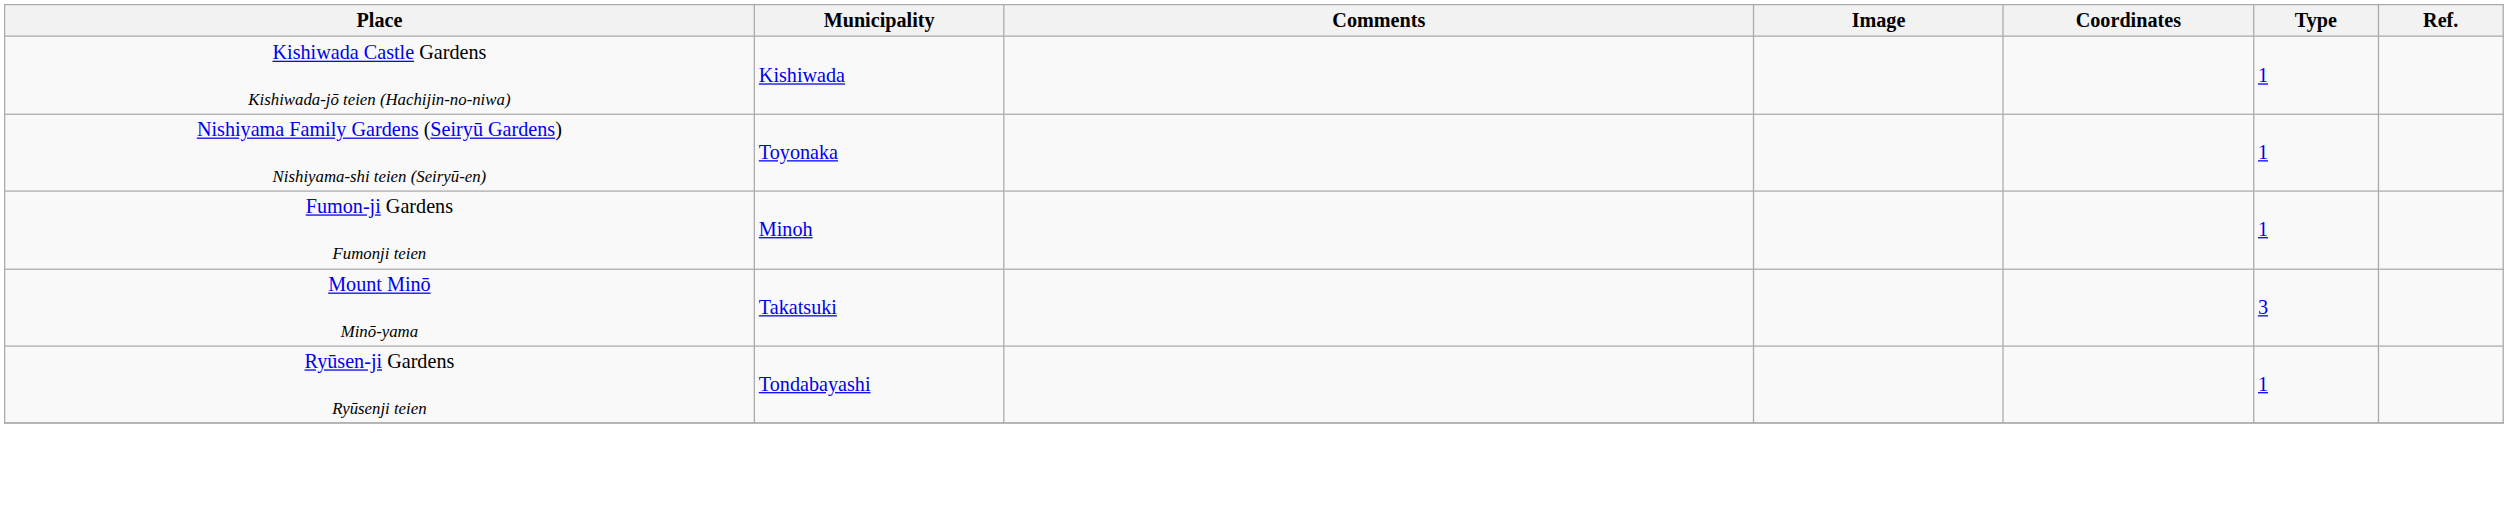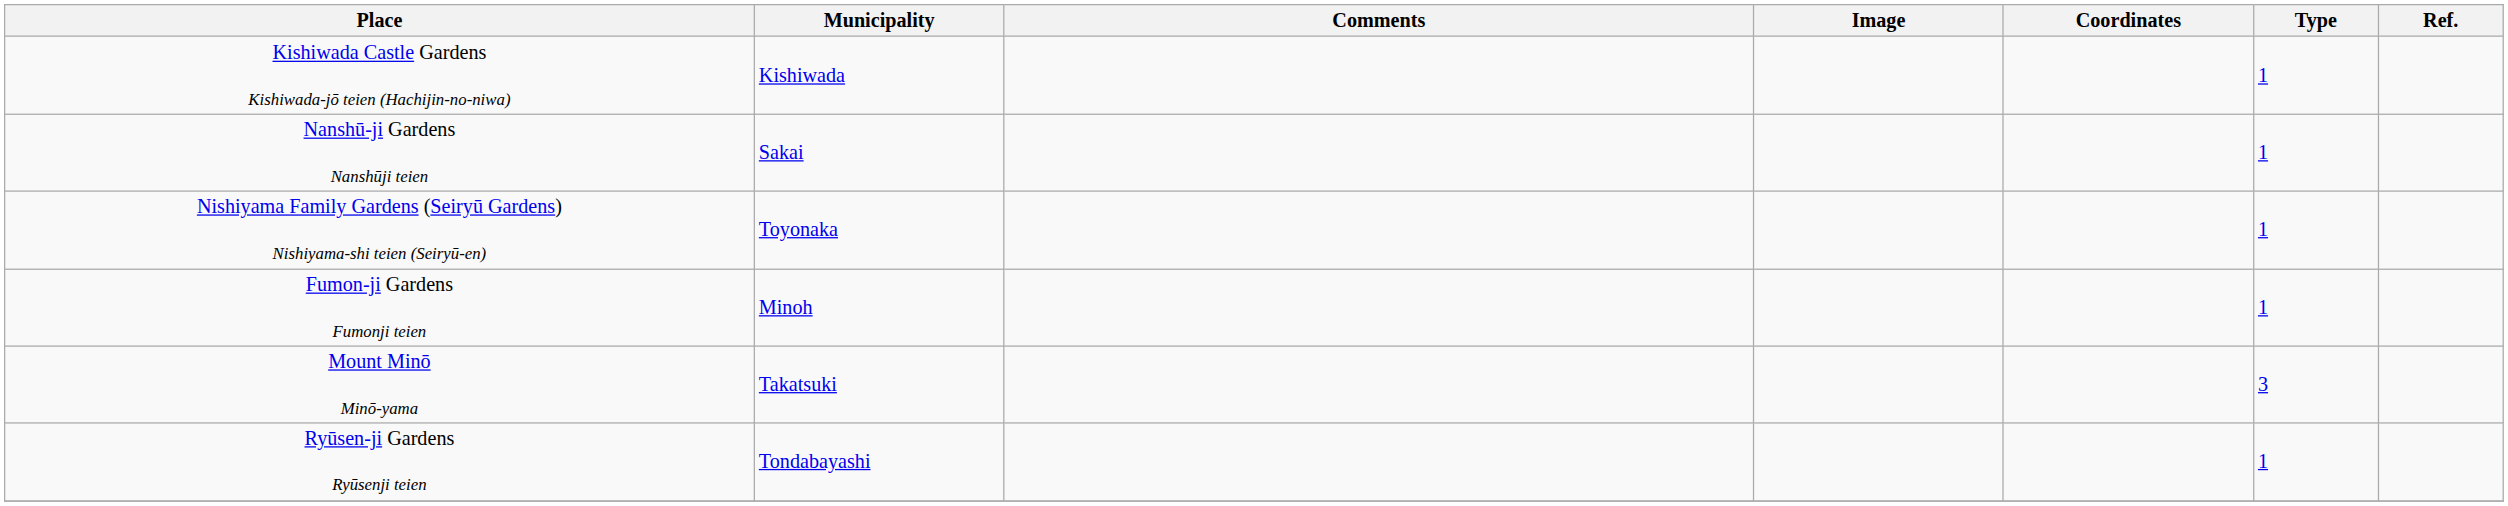+ row: Nanshū-ji Gardens Nanshūji teien | Sakai | 1
